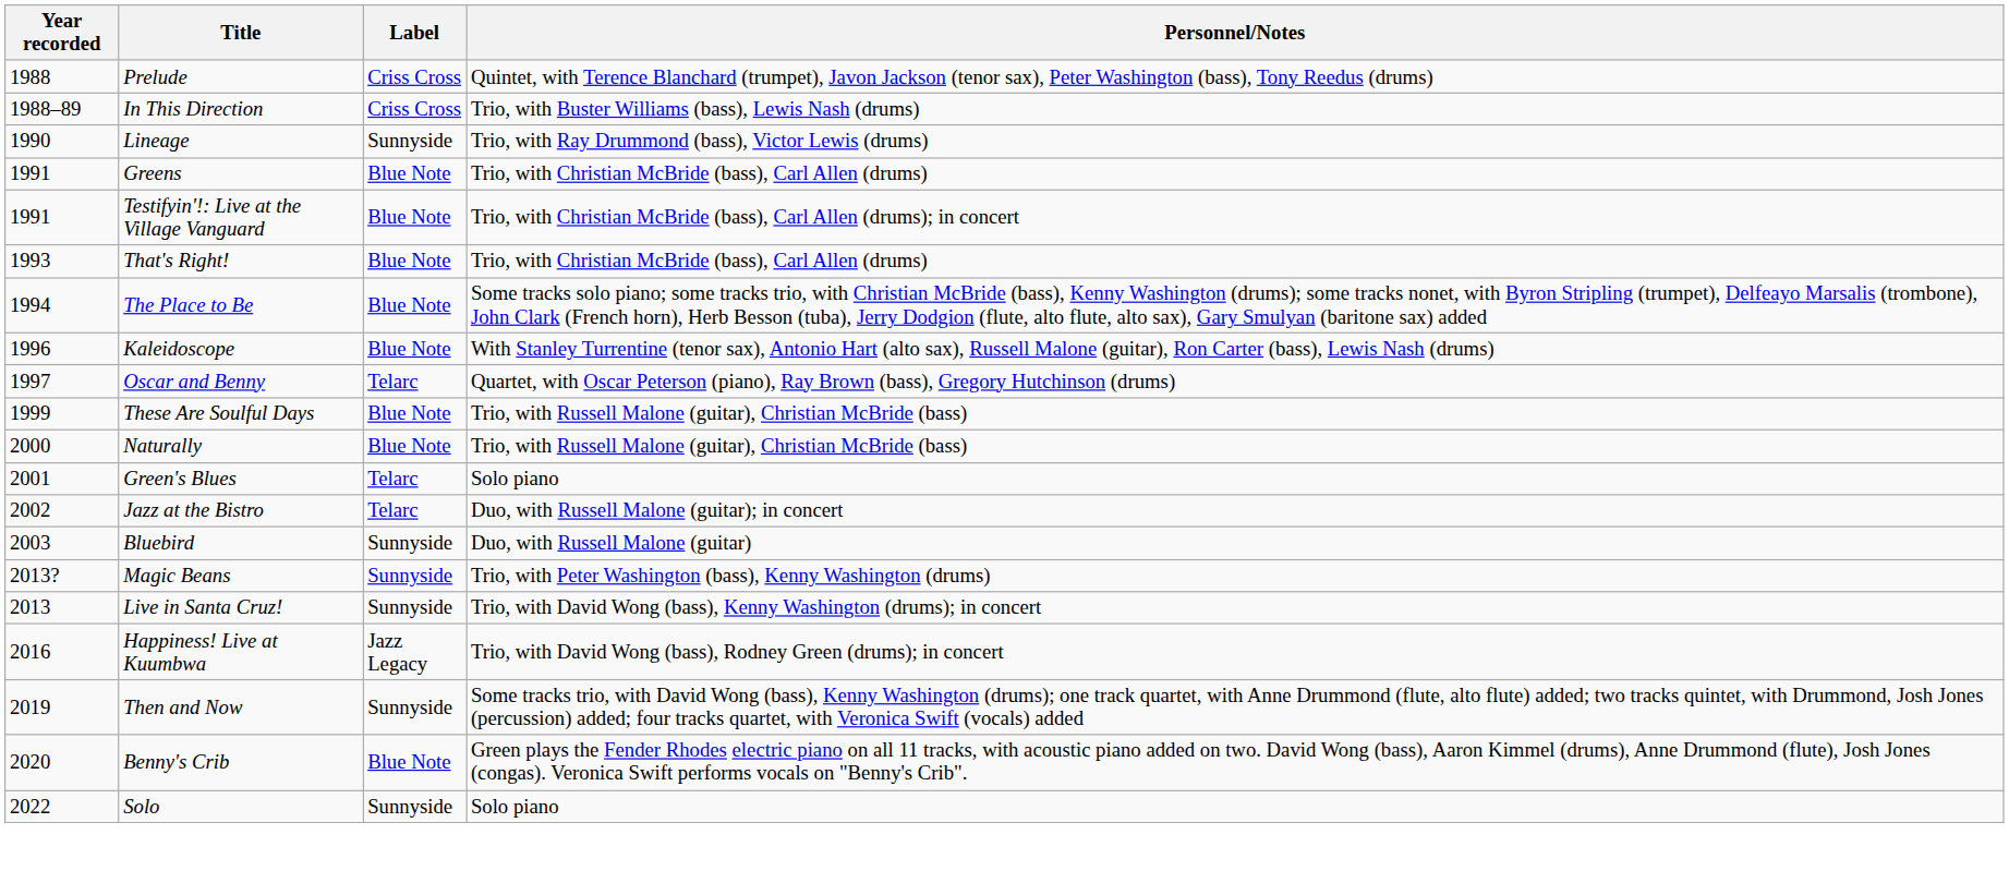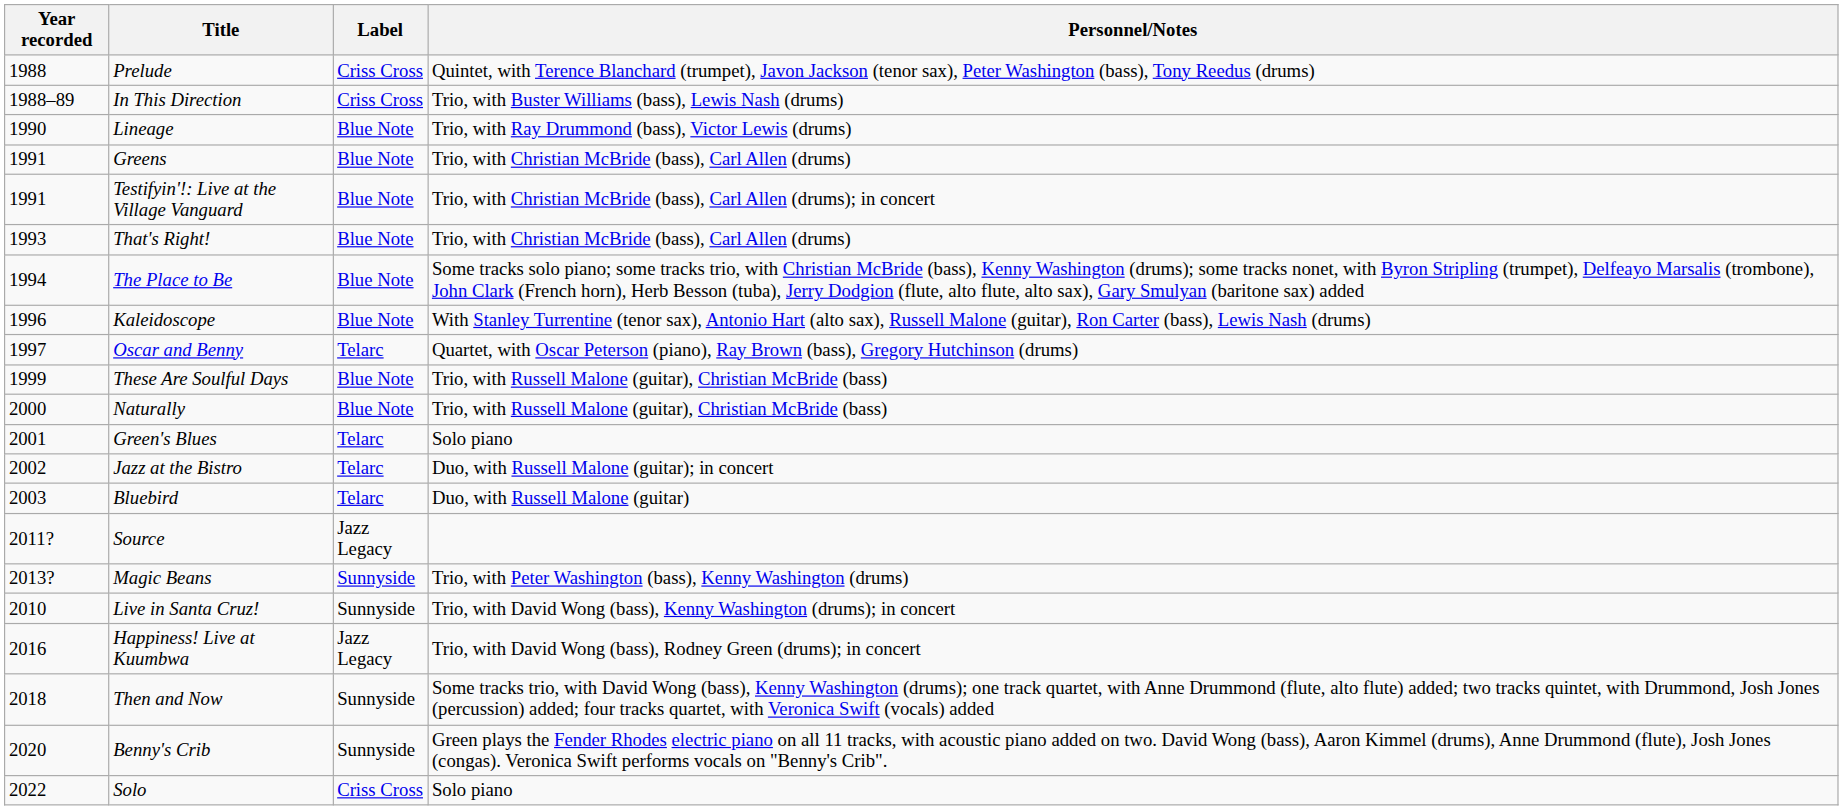Lineage | Label: Sunnyside -> Blue Note
Bluebird | Label: Sunnyside -> Telarc
+ row: 2011? | Source | Jazz Legacy
Live in Santa Cruz! | Year recorded: 2013 -> 2010
Then and Now | Year recorded: 2019 -> 2018
Benny's Crib | Label: Blue Note -> Sunnyside
Solo | Label: Sunnyside -> Criss Cross
